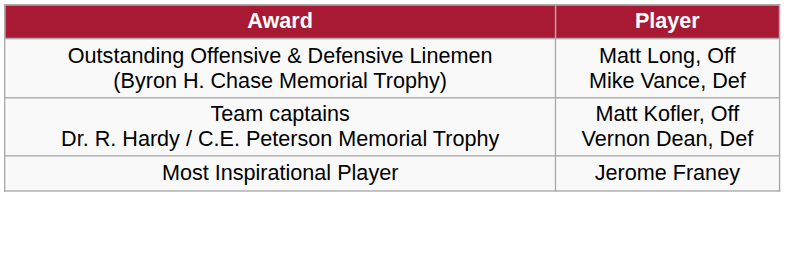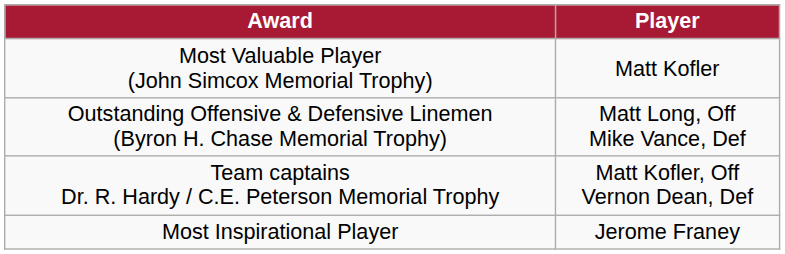+ row: Most Valuable Player (John Simcox Memorial Trophy) | Matt Kofler
